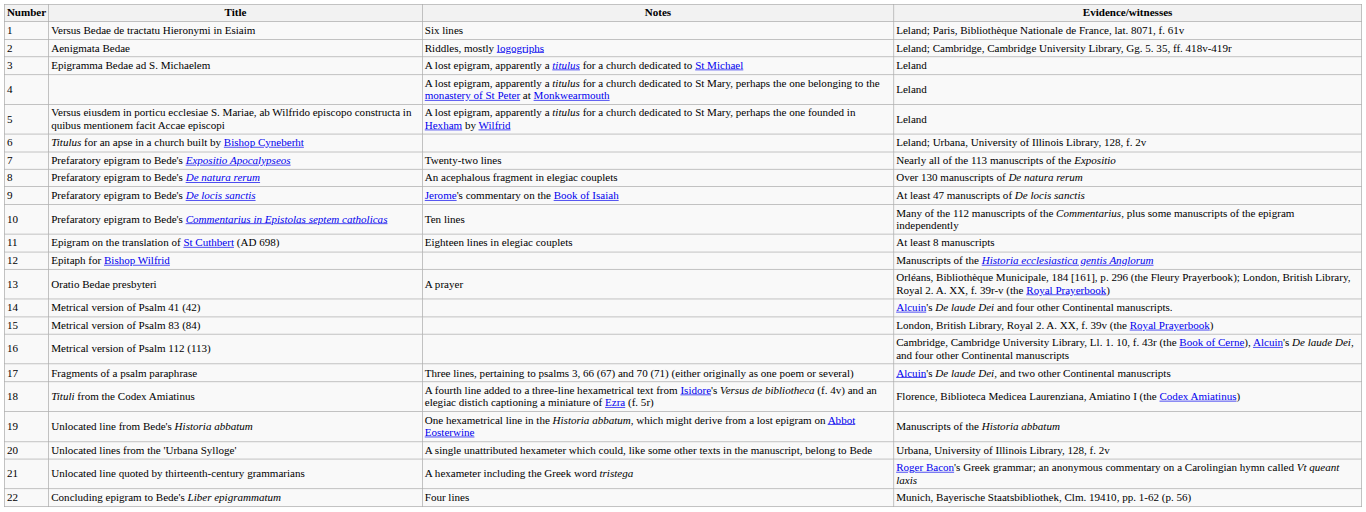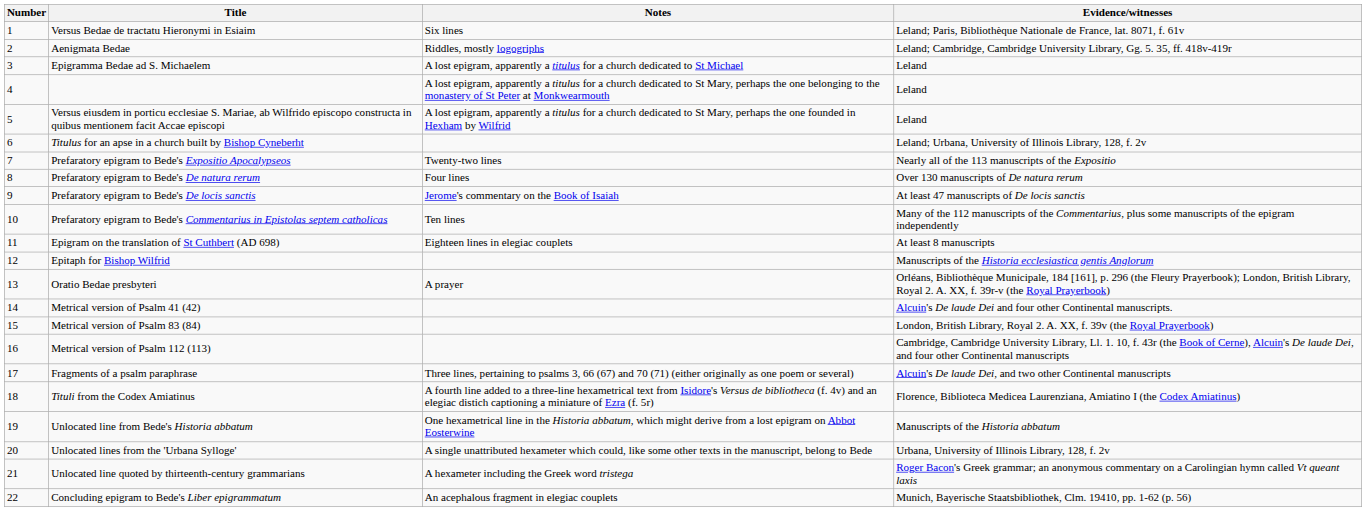Prefaratory epigram to Bede's De natura rerum | Notes: An acephalous fragment in elegiac couplets -> Four lines
Concluding epigram to Bede's Liber epigrammatum | Notes: Four lines -> An acephalous fragment in elegiac couplets
